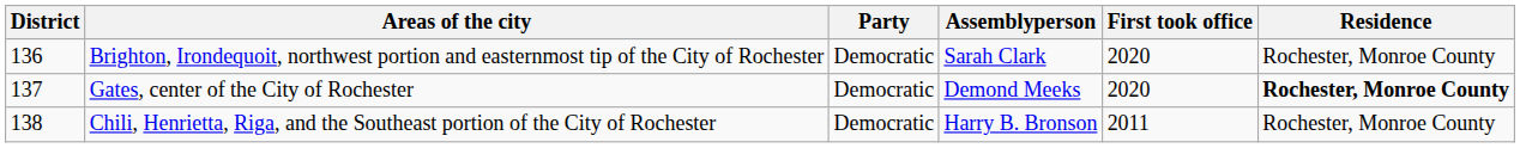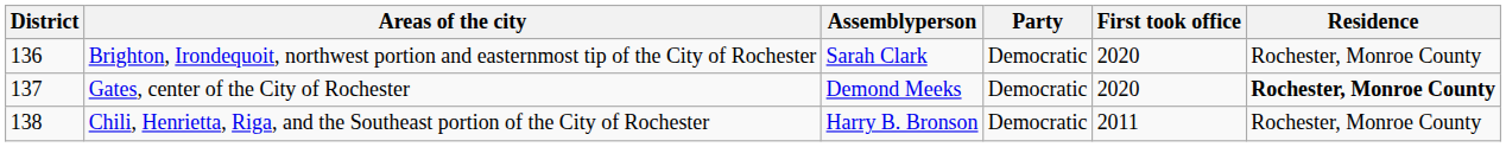columns swapped: Assemblyperson <-> Party
